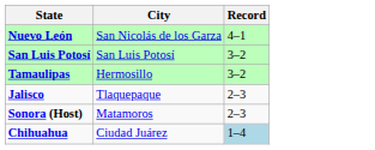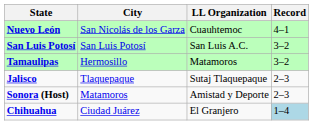+ column: LL Organization | Cuauhtemoc | San Luis A.C. | Matamoros | Sutaj Tlaquepaque | Amistad y Deporte | El Granjero
